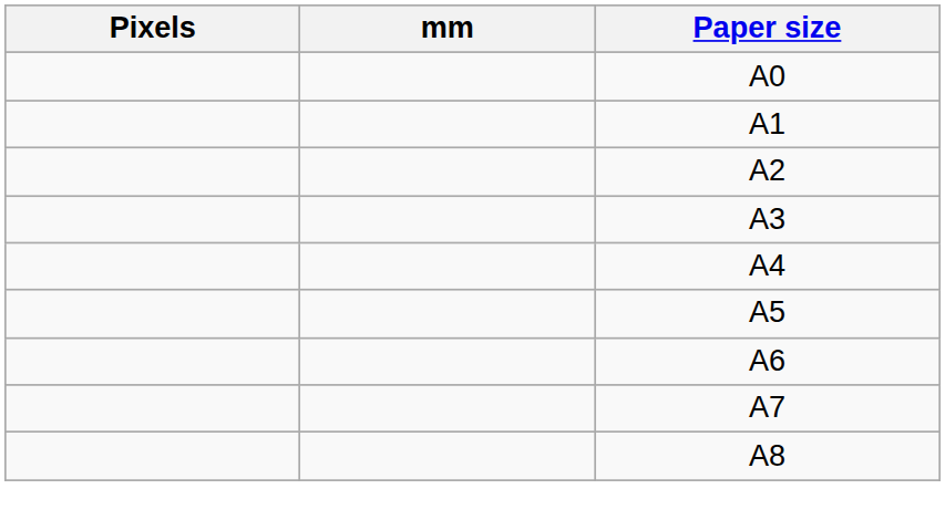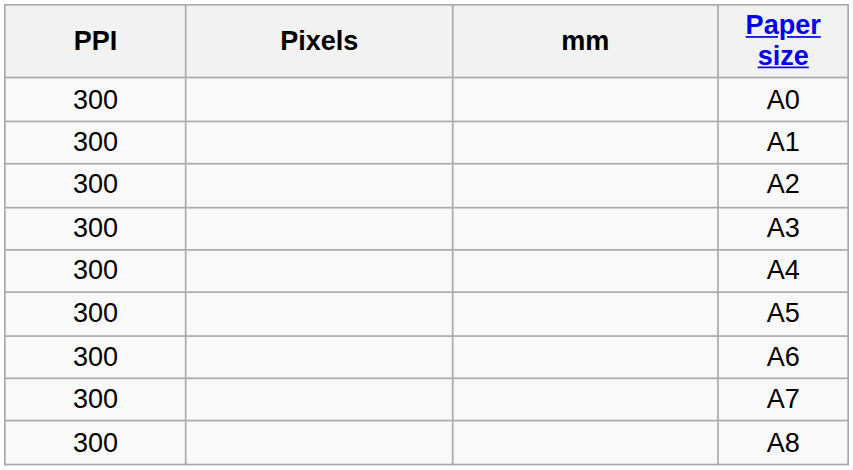+ column: PPI | 300 | 300 | 300 | 300 | 300 | 300 | 300 | 300 | 300
